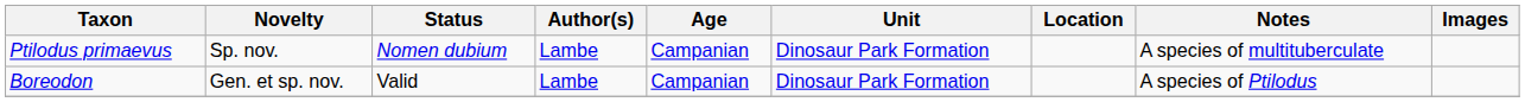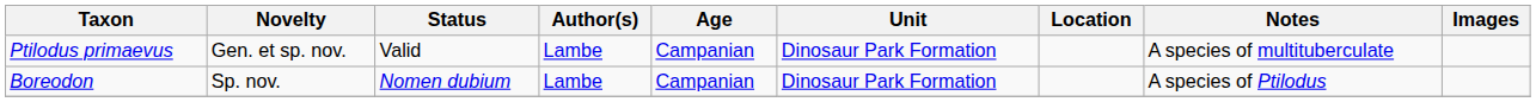Ptilodus primaevus | Novelty: Sp. nov. -> Gen. et sp. nov.
Ptilodus primaevus | Status: Nomen dubium -> Valid
Boreodon | Novelty: Gen. et sp. nov. -> Sp. nov.
Boreodon | Status: Valid -> Nomen dubium
